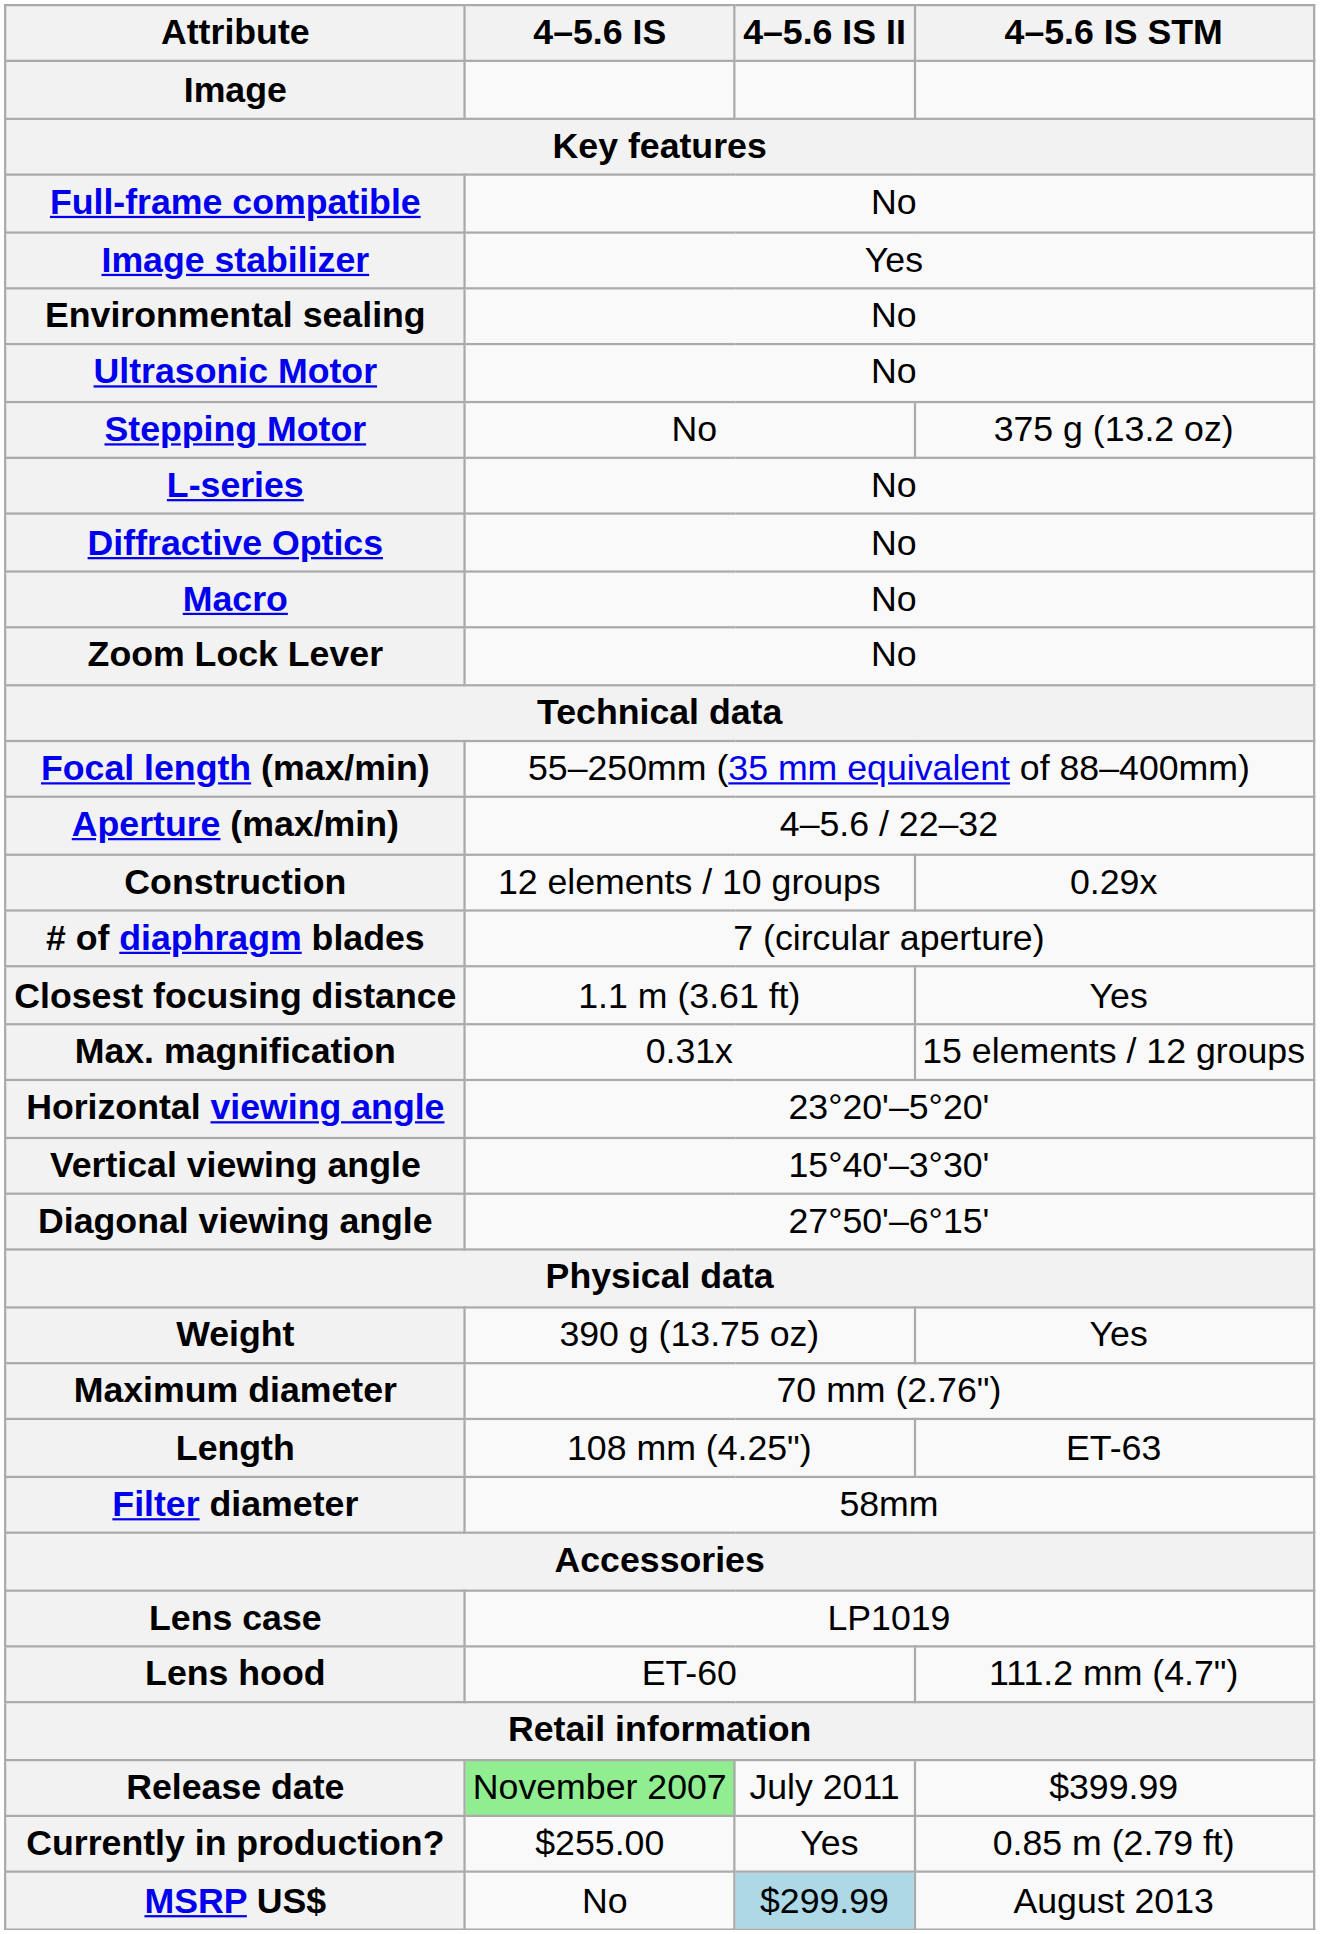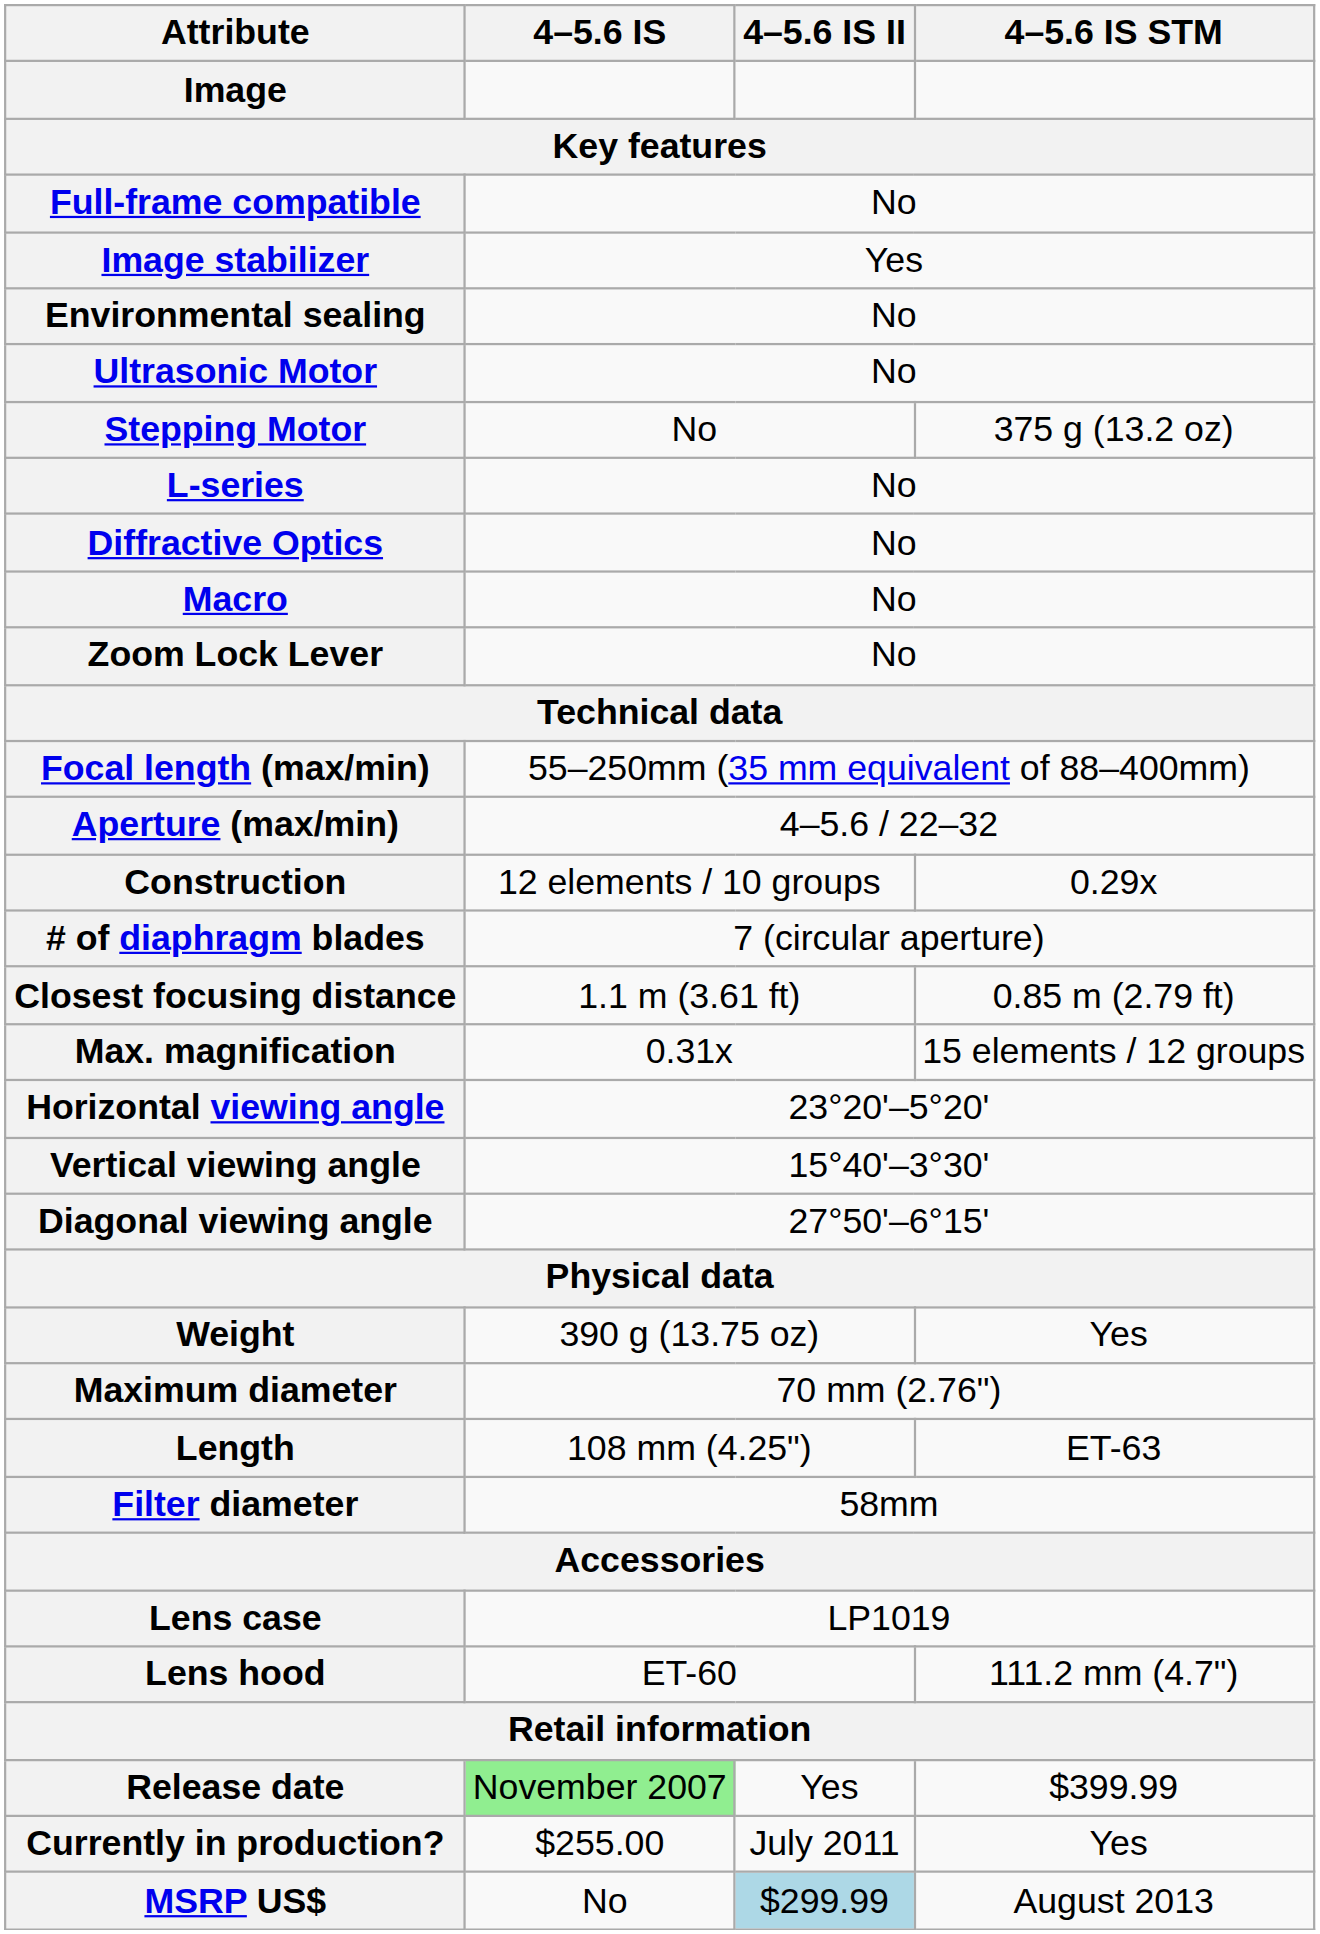Closest focusing distance | 4–5.6 IS STM: Yes -> 0.85 m (2.79 ft)
Release date | 4–5.6 IS II: July 2011 -> Yes
Currently in production? | 4–5.6 IS II: Yes -> July 2011
Currently in production? | 4–5.6 IS STM: 0.85 m (2.79 ft) -> Yes
